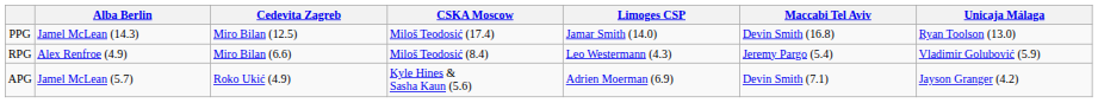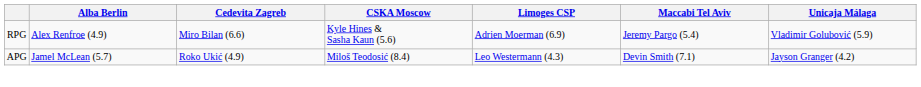- row: PPG | Jamel McLean (14.3) | Miro Bilan (12.5) | Miloš Teodosić (17.4) | Jamar Smith (14.0) | Devin Smith (16.8) | Ryan Toolson (13.0)
RPG | CSKA Moscow: Miloš Teodosić (8.4) -> Kyle Hines & Sasha Kaun (5.6)
RPG | Limoges CSP: Leo Westermann (4.3) -> Adrien Moerman (6.9)
APG | CSKA Moscow: Kyle Hines & Sasha Kaun (5.6) -> Miloš Teodosić (8.4)
APG | Limoges CSP: Adrien Moerman (6.9) -> Leo Westermann (4.3)
